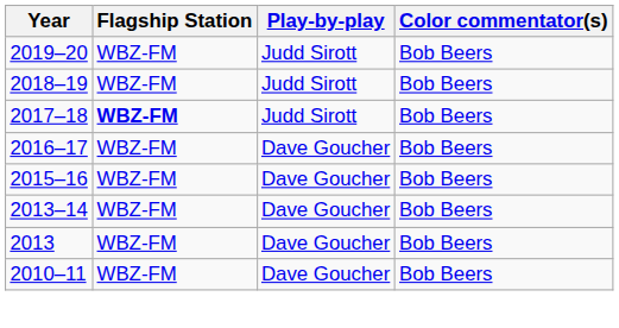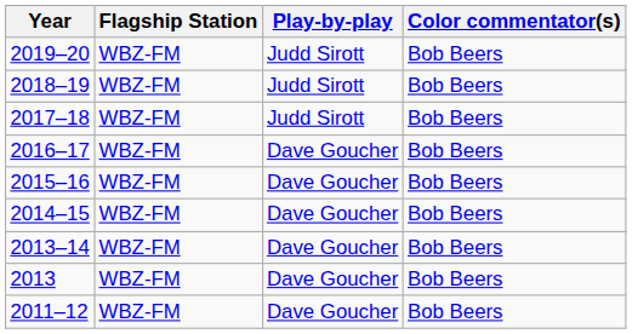2017–18 | Flagship Station: bold -> normal
+ row: 2014–15 | WBZ-FM | Dave Goucher | Bob Beers
+ row: 2011–12 | WBZ-FM | Dave Goucher | Bob Beers
- row: 2010–11 | WBZ-FM | Dave Goucher | Bob Beers
